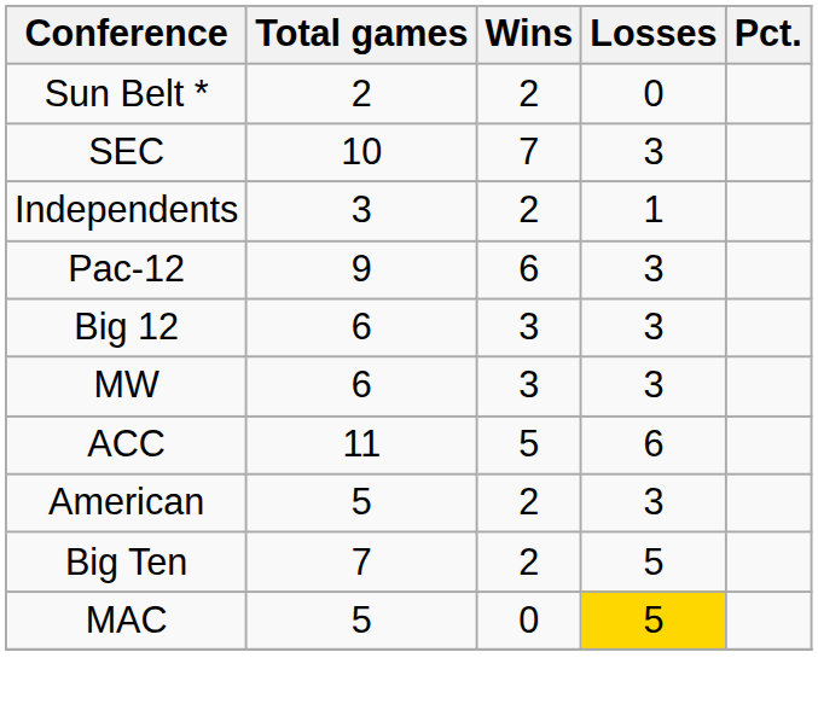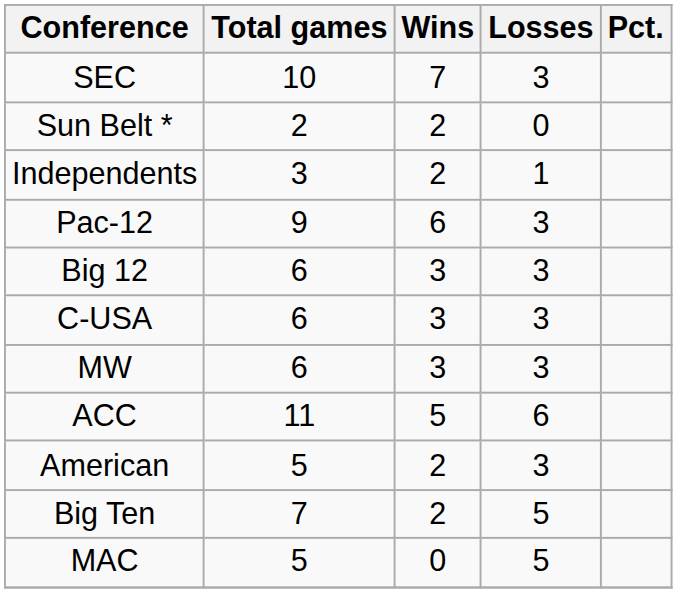rows swapped: Sun Belt * <-> SEC
+ row: C-USA | 6 | 3 | 3
MAC | Losses: gold background -> no background
